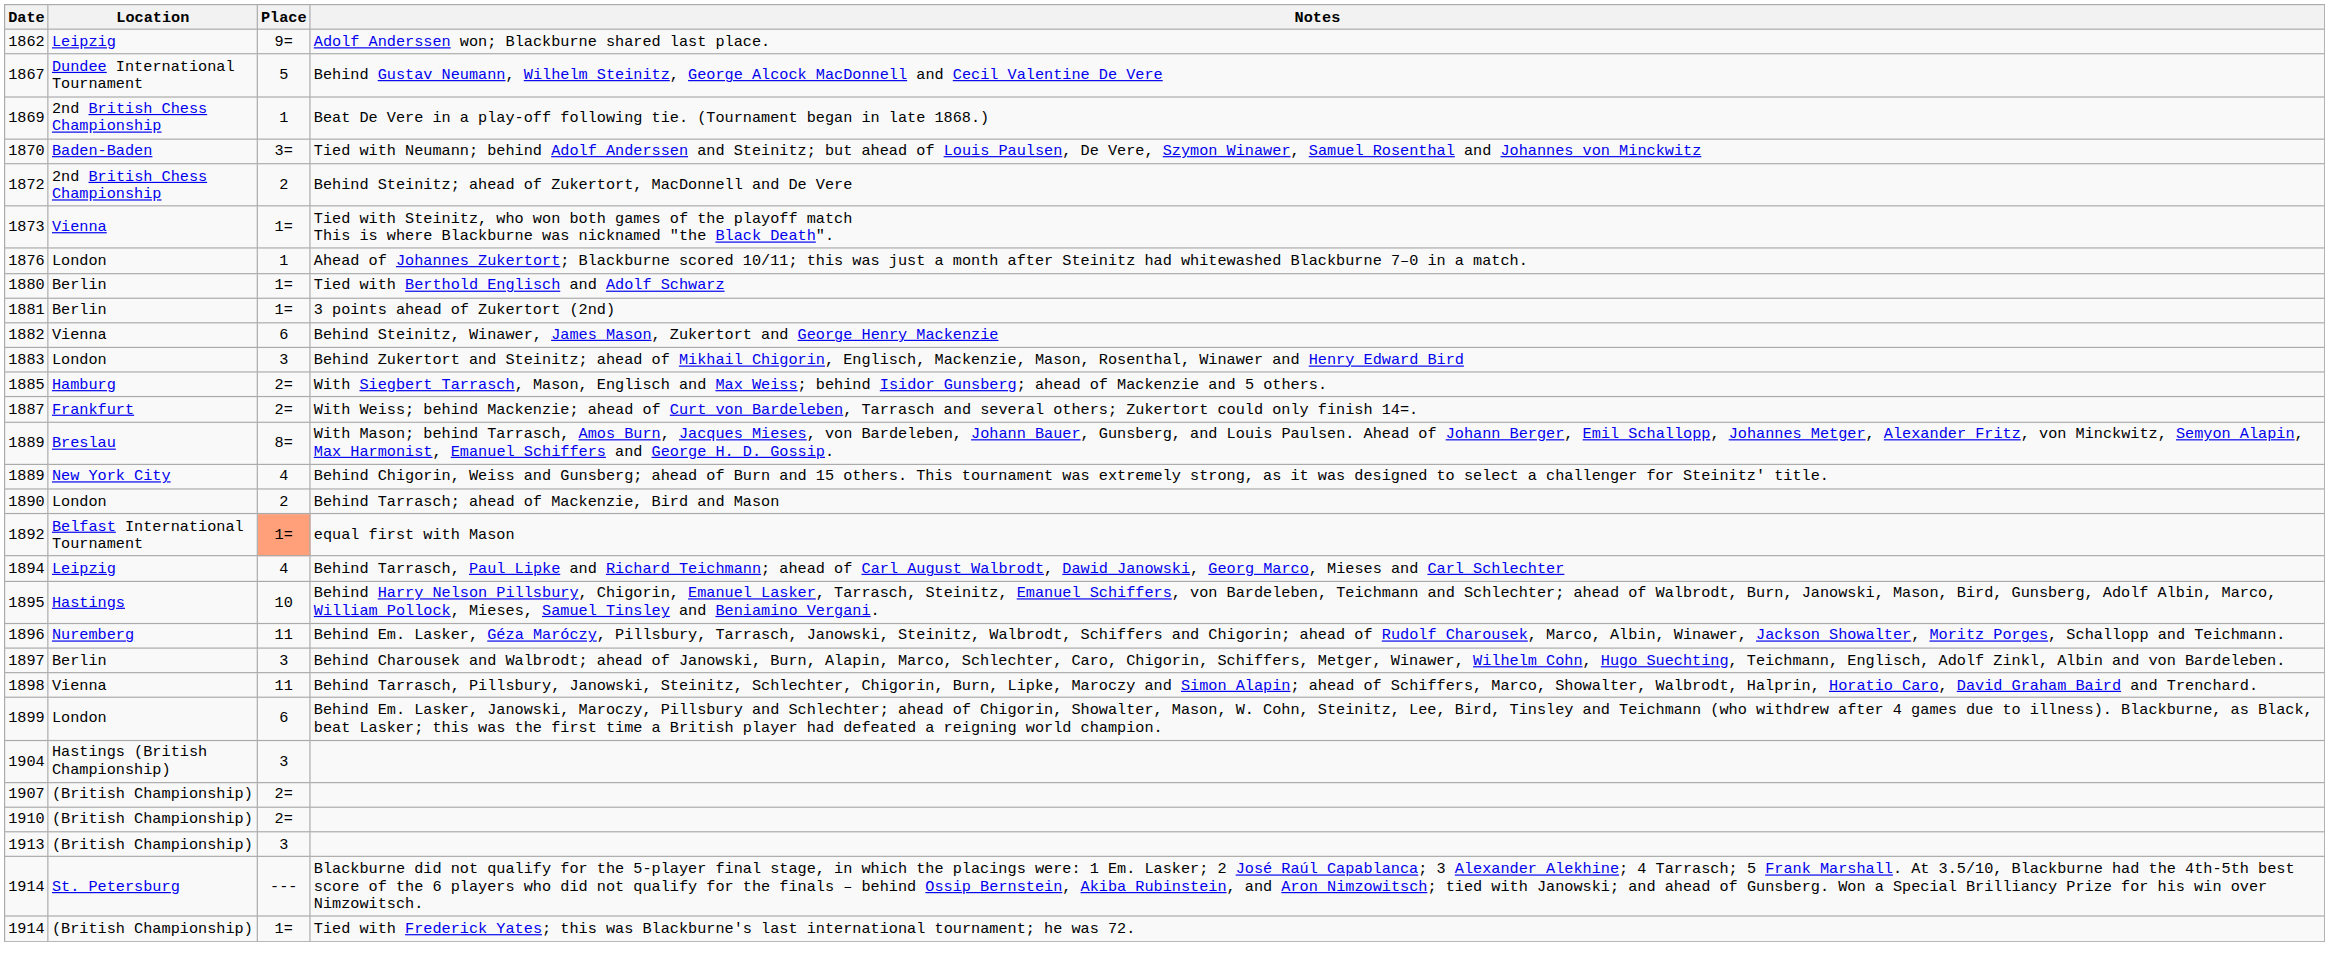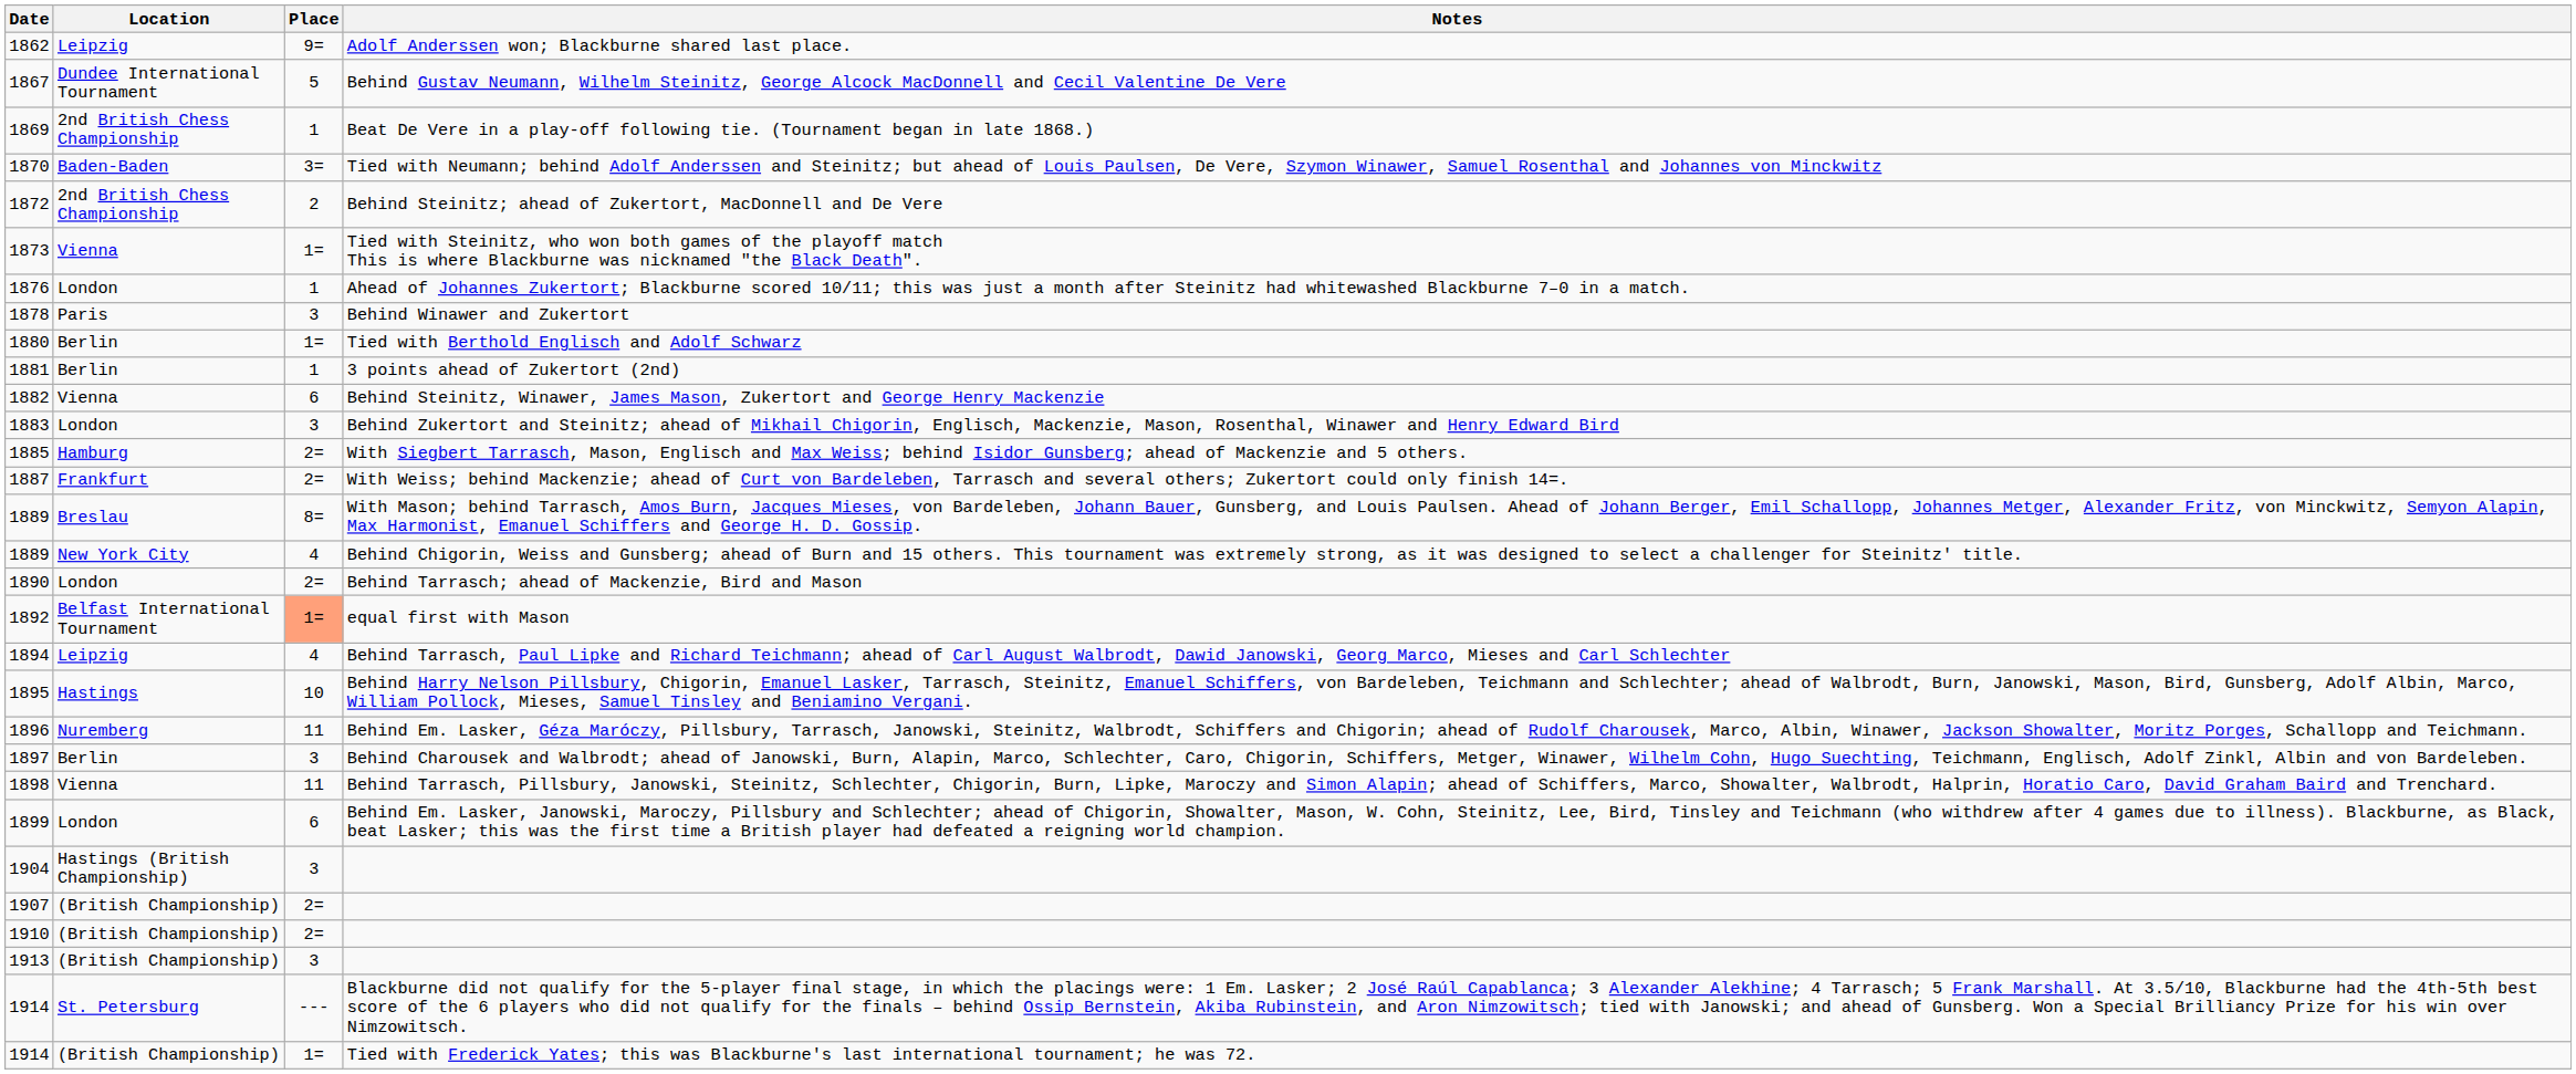+ row: 1878 | Paris | 3 | Behind Winawer and Zukertort
3 points ahead of Zukertort (2nd) | Place: 1= -> 1
Behind Tarrasch; ahead of Mackenzie, Bird and Mason | Place: 2 -> 2=
